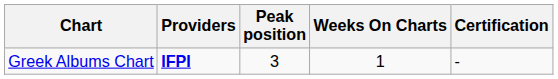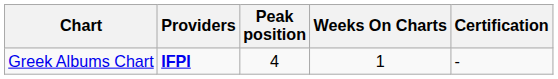Greek Albums Chart | Peak position: 3 -> 4
